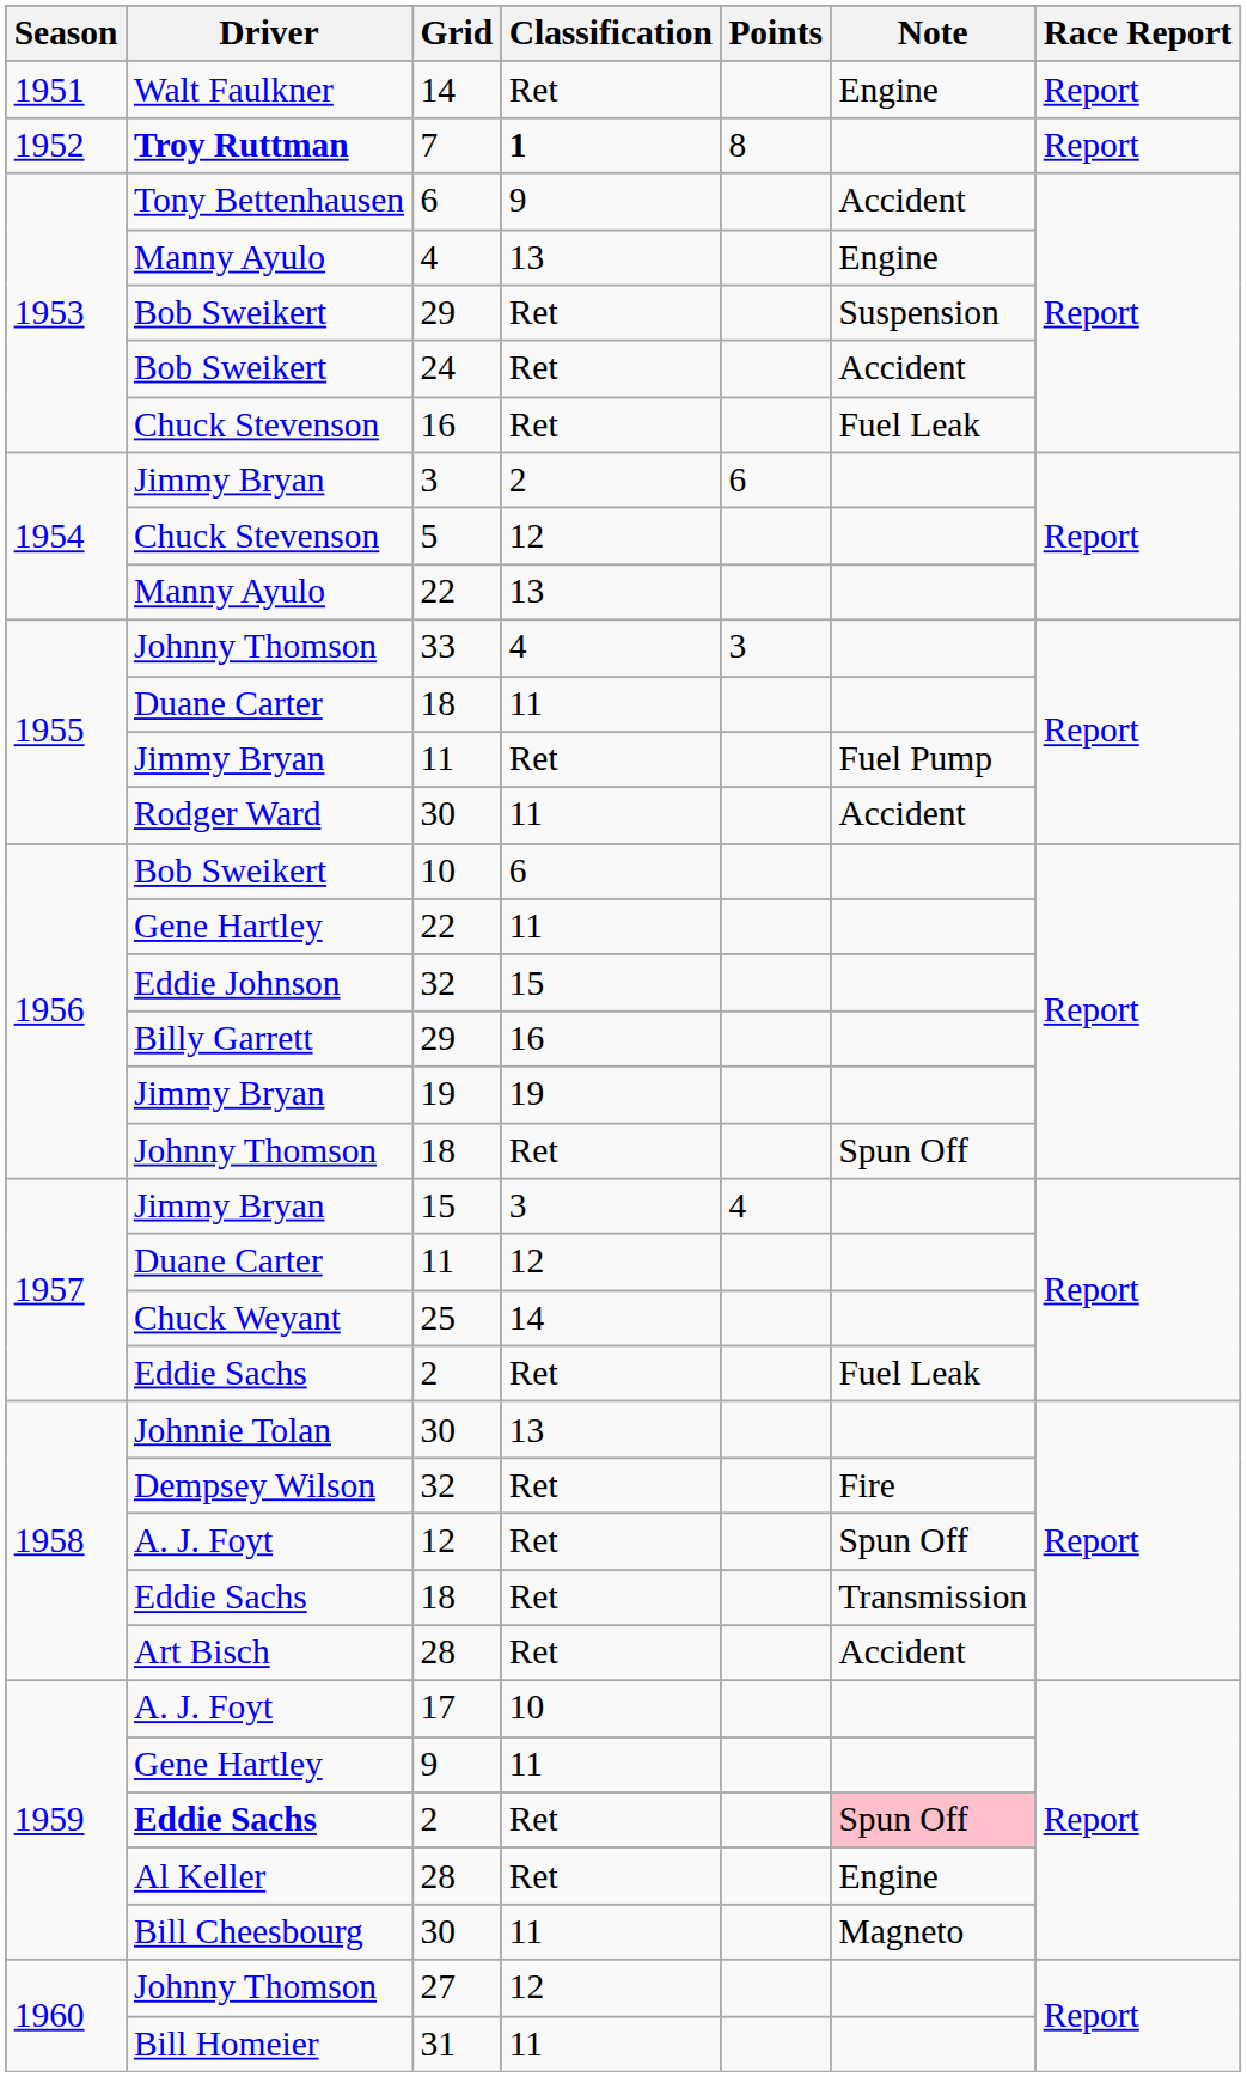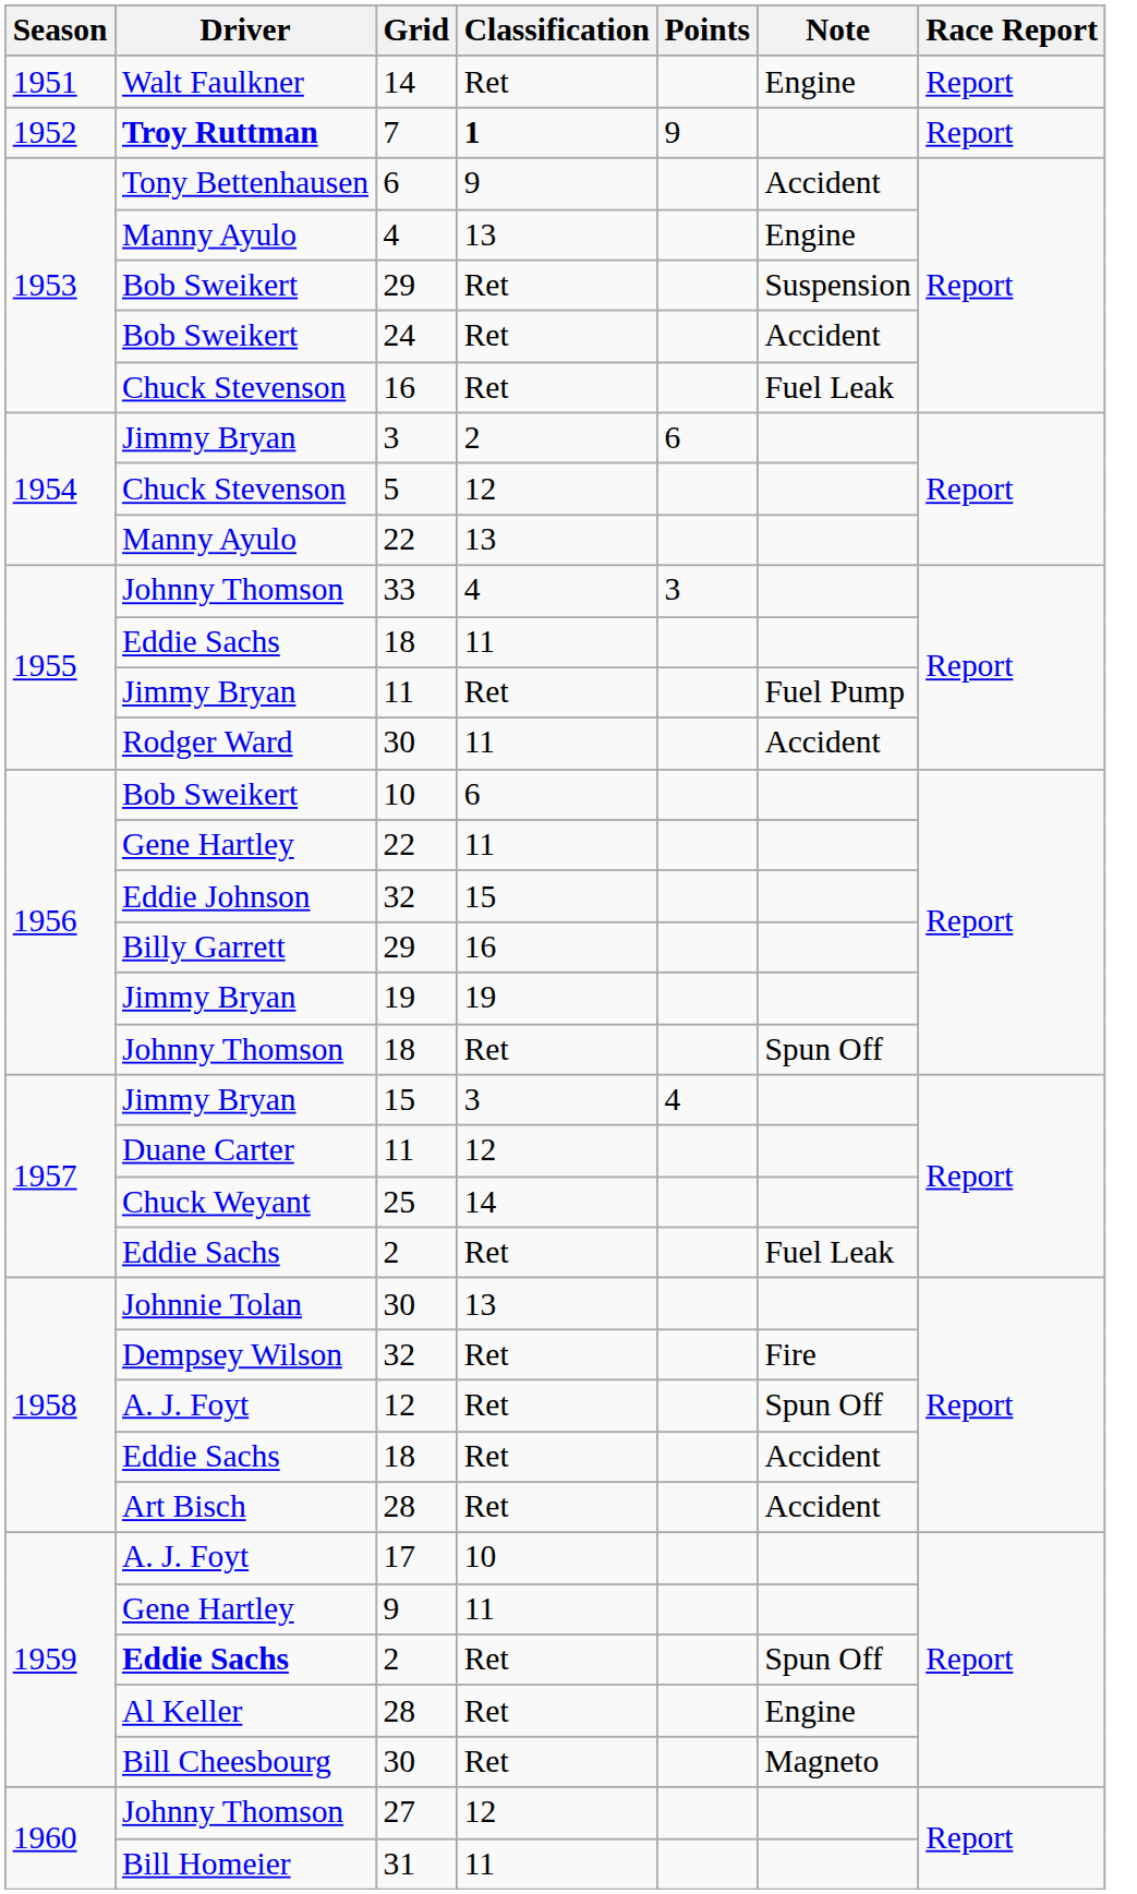7 | Points: 8 -> 9
1955 / 18 | Driver: Duane Carter -> Eddie Sachs
1958 / 18 | Note: Transmission -> Accident
1959 / 2 | Note: pink background -> no background
1959 / 30 | Classification: 11 -> Ret
